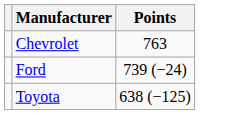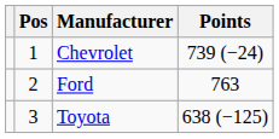+ column: Pos | 1 | 2 | 3
Chevrolet | Points: 763 -> 739 (−24)
Ford | Points: 739 (−24) -> 763
